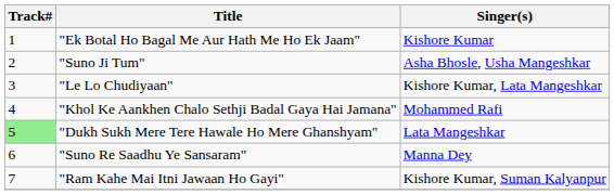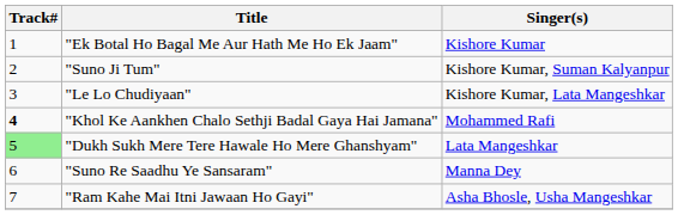"Suno Ji Tum" | Singer(s): Asha Bhosle, Usha Mangeshkar -> Kishore Kumar, Suman Kalyanpur
"Khol Ke Aankhen Chalo Sethji Badal Gaya Hai Jamana" | Track#: normal -> bold
"Ram Kahe Mai Itni Jawaan Ho Gayi" | Singer(s): Kishore Kumar, Suman Kalyanpur -> Asha Bhosle, Usha Mangeshkar
